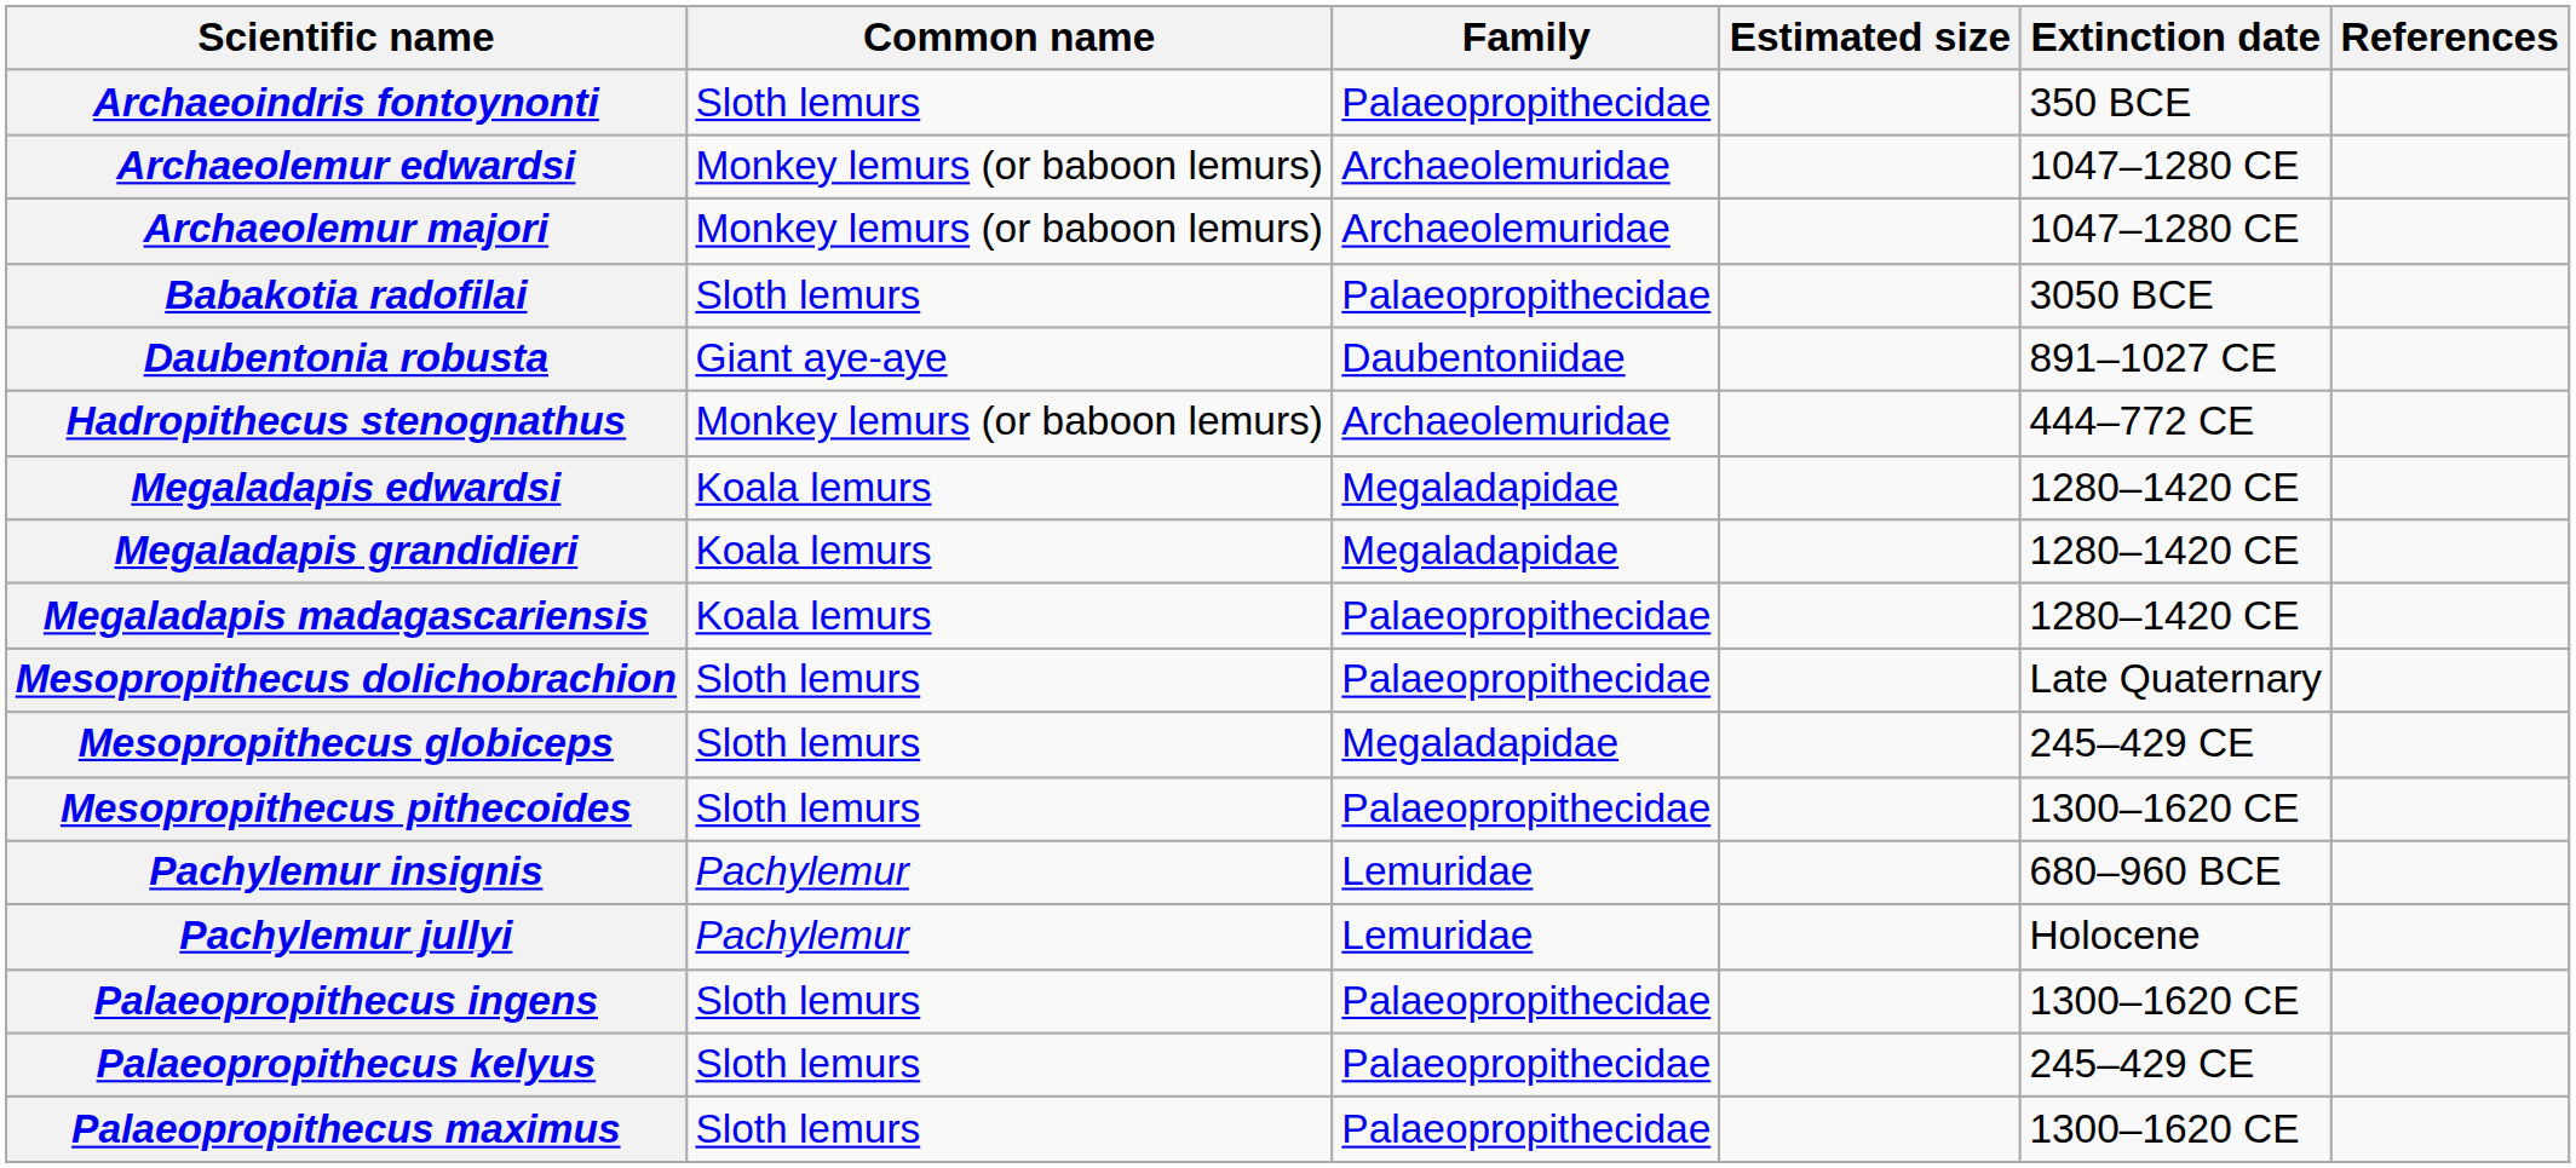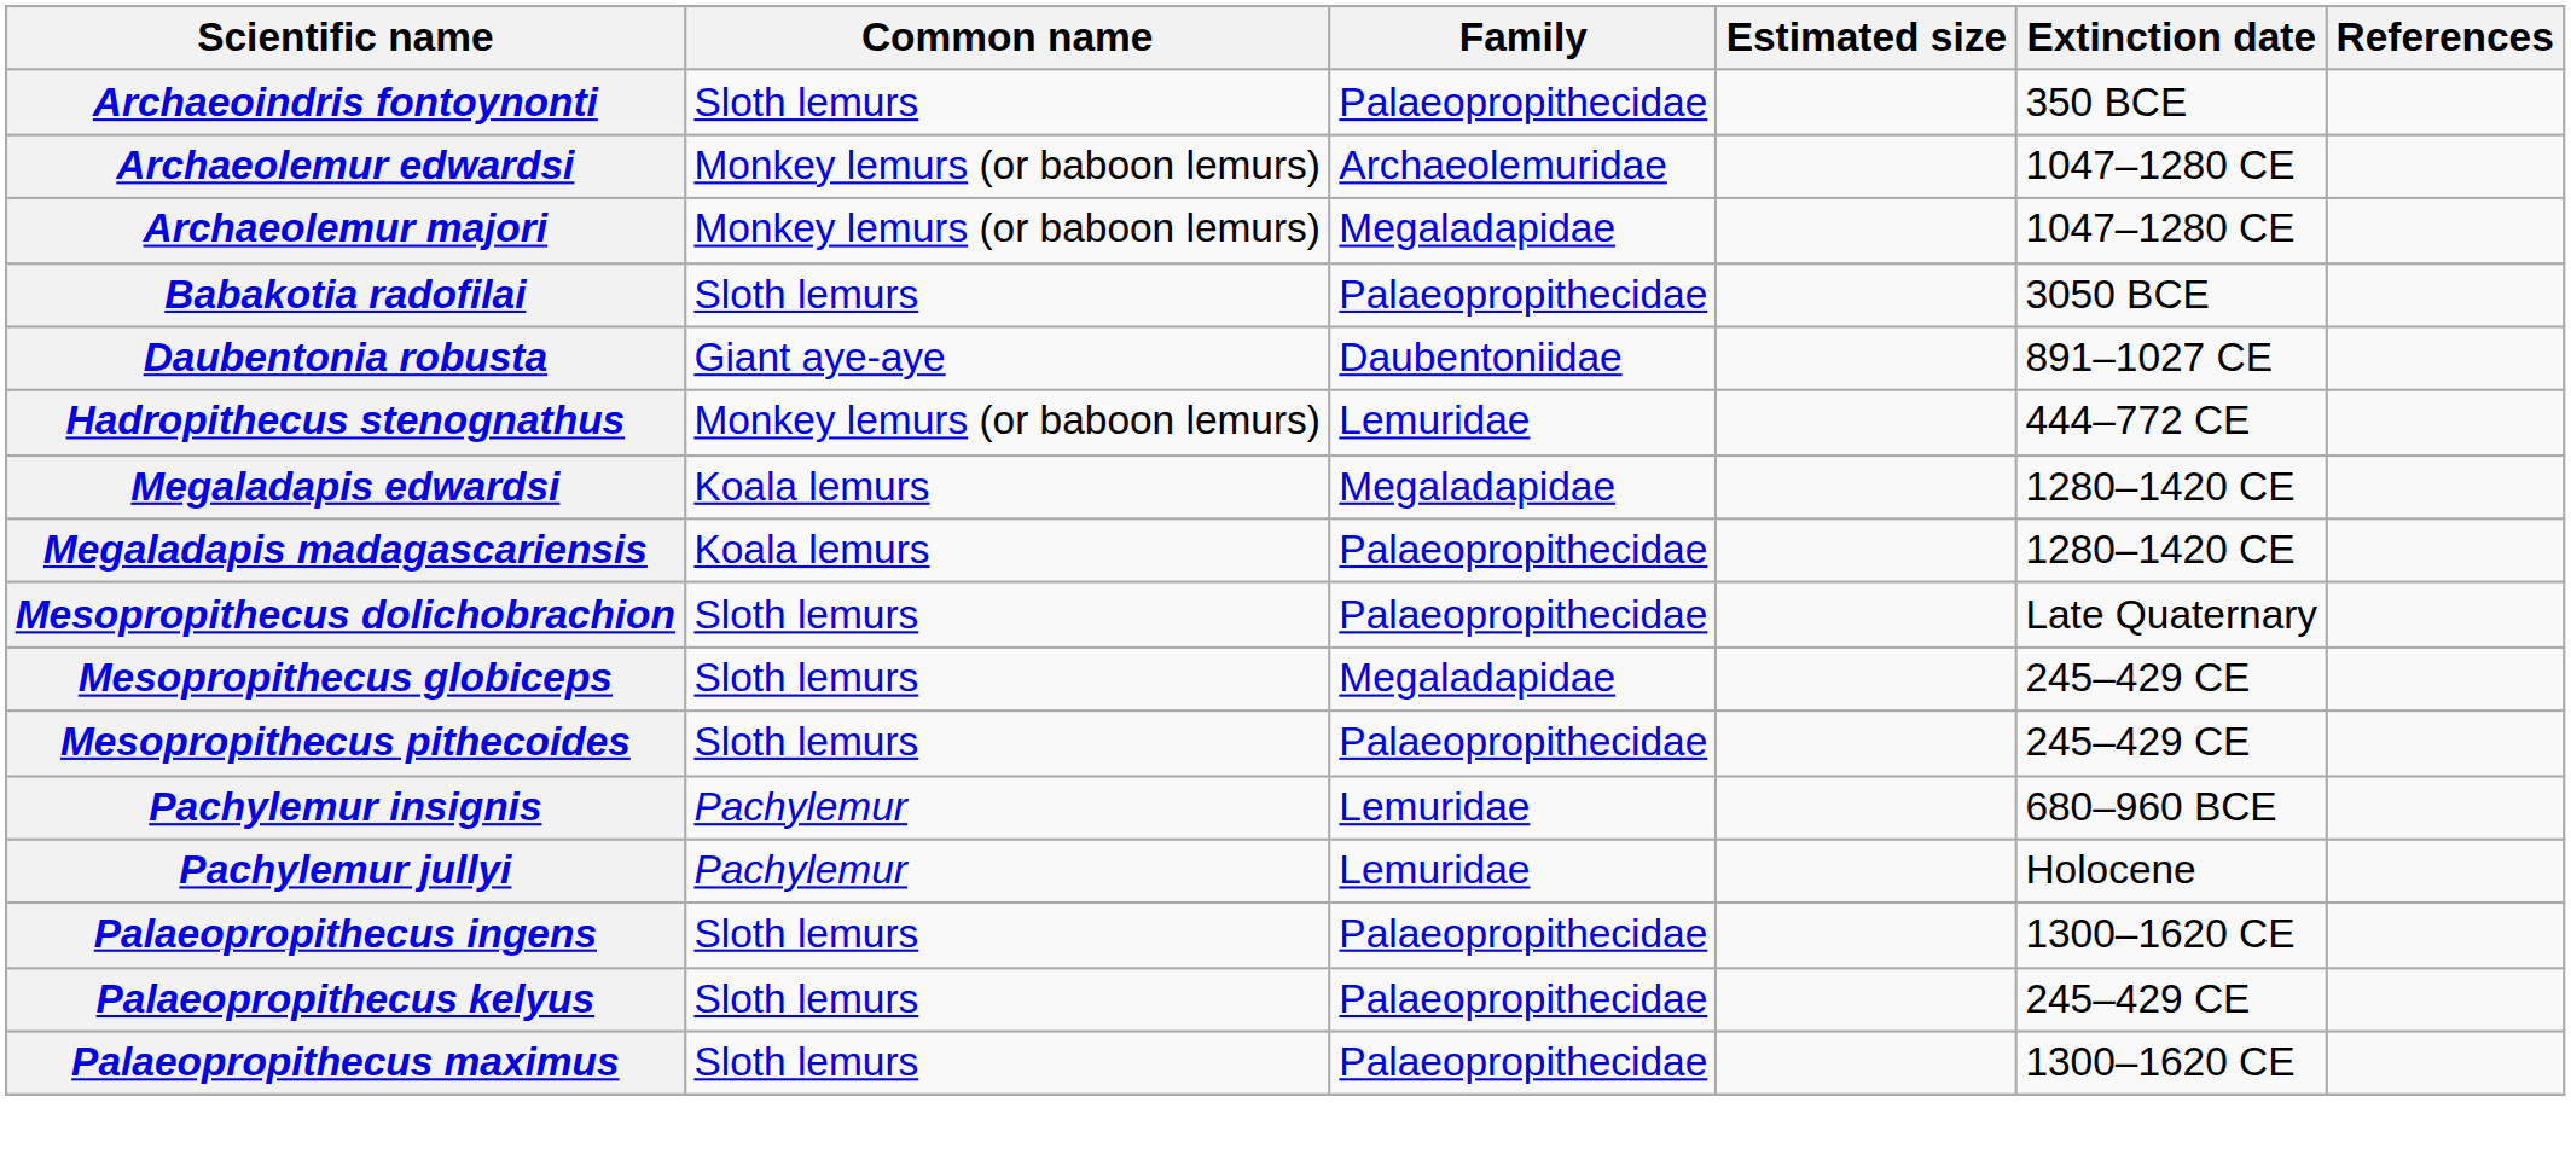Archaeolemur majori | Family: Archaeolemuridae -> Megaladapidae
Hadropithecus stenognathus | Family: Archaeolemuridae -> Lemuridae
- row: Megaladapis grandidieri | Koala lemurs | Megaladapidae | 1280–1420 CE
Mesopropithecus pithecoides | Extinction date: 1300–1620 CE -> 245–429 CE
